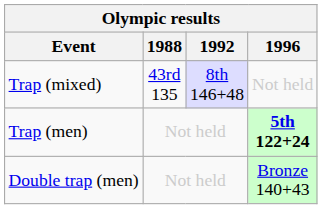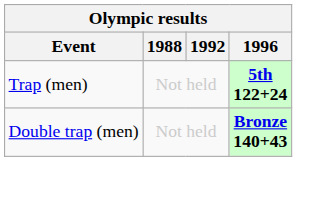- row: Trap (mixed) | 43rd 135 | 8th 146+48 | Not held
Double trap (men) | 1996: normal -> bold
